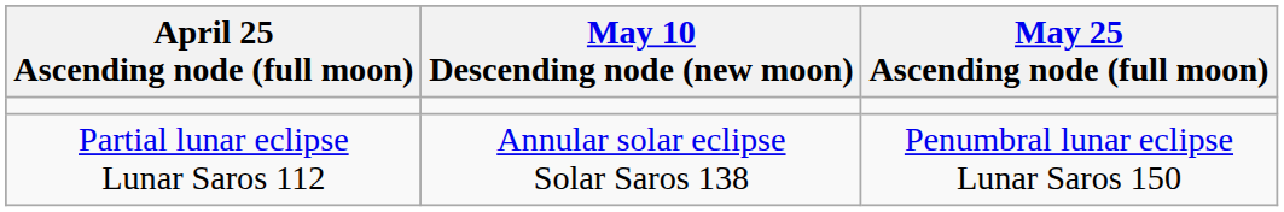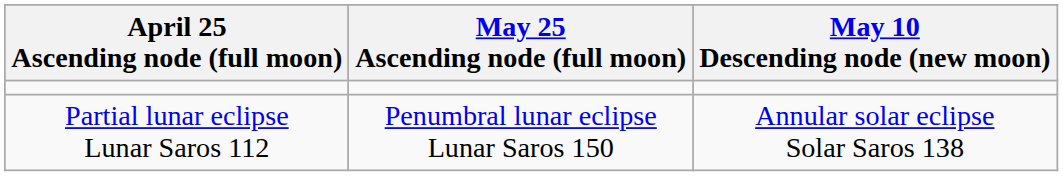columns swapped: May 10 Descending node (new moon) <-> May 25 Ascending node (full moon)
